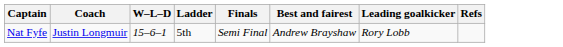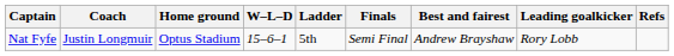+ column: Home ground | Optus Stadium
